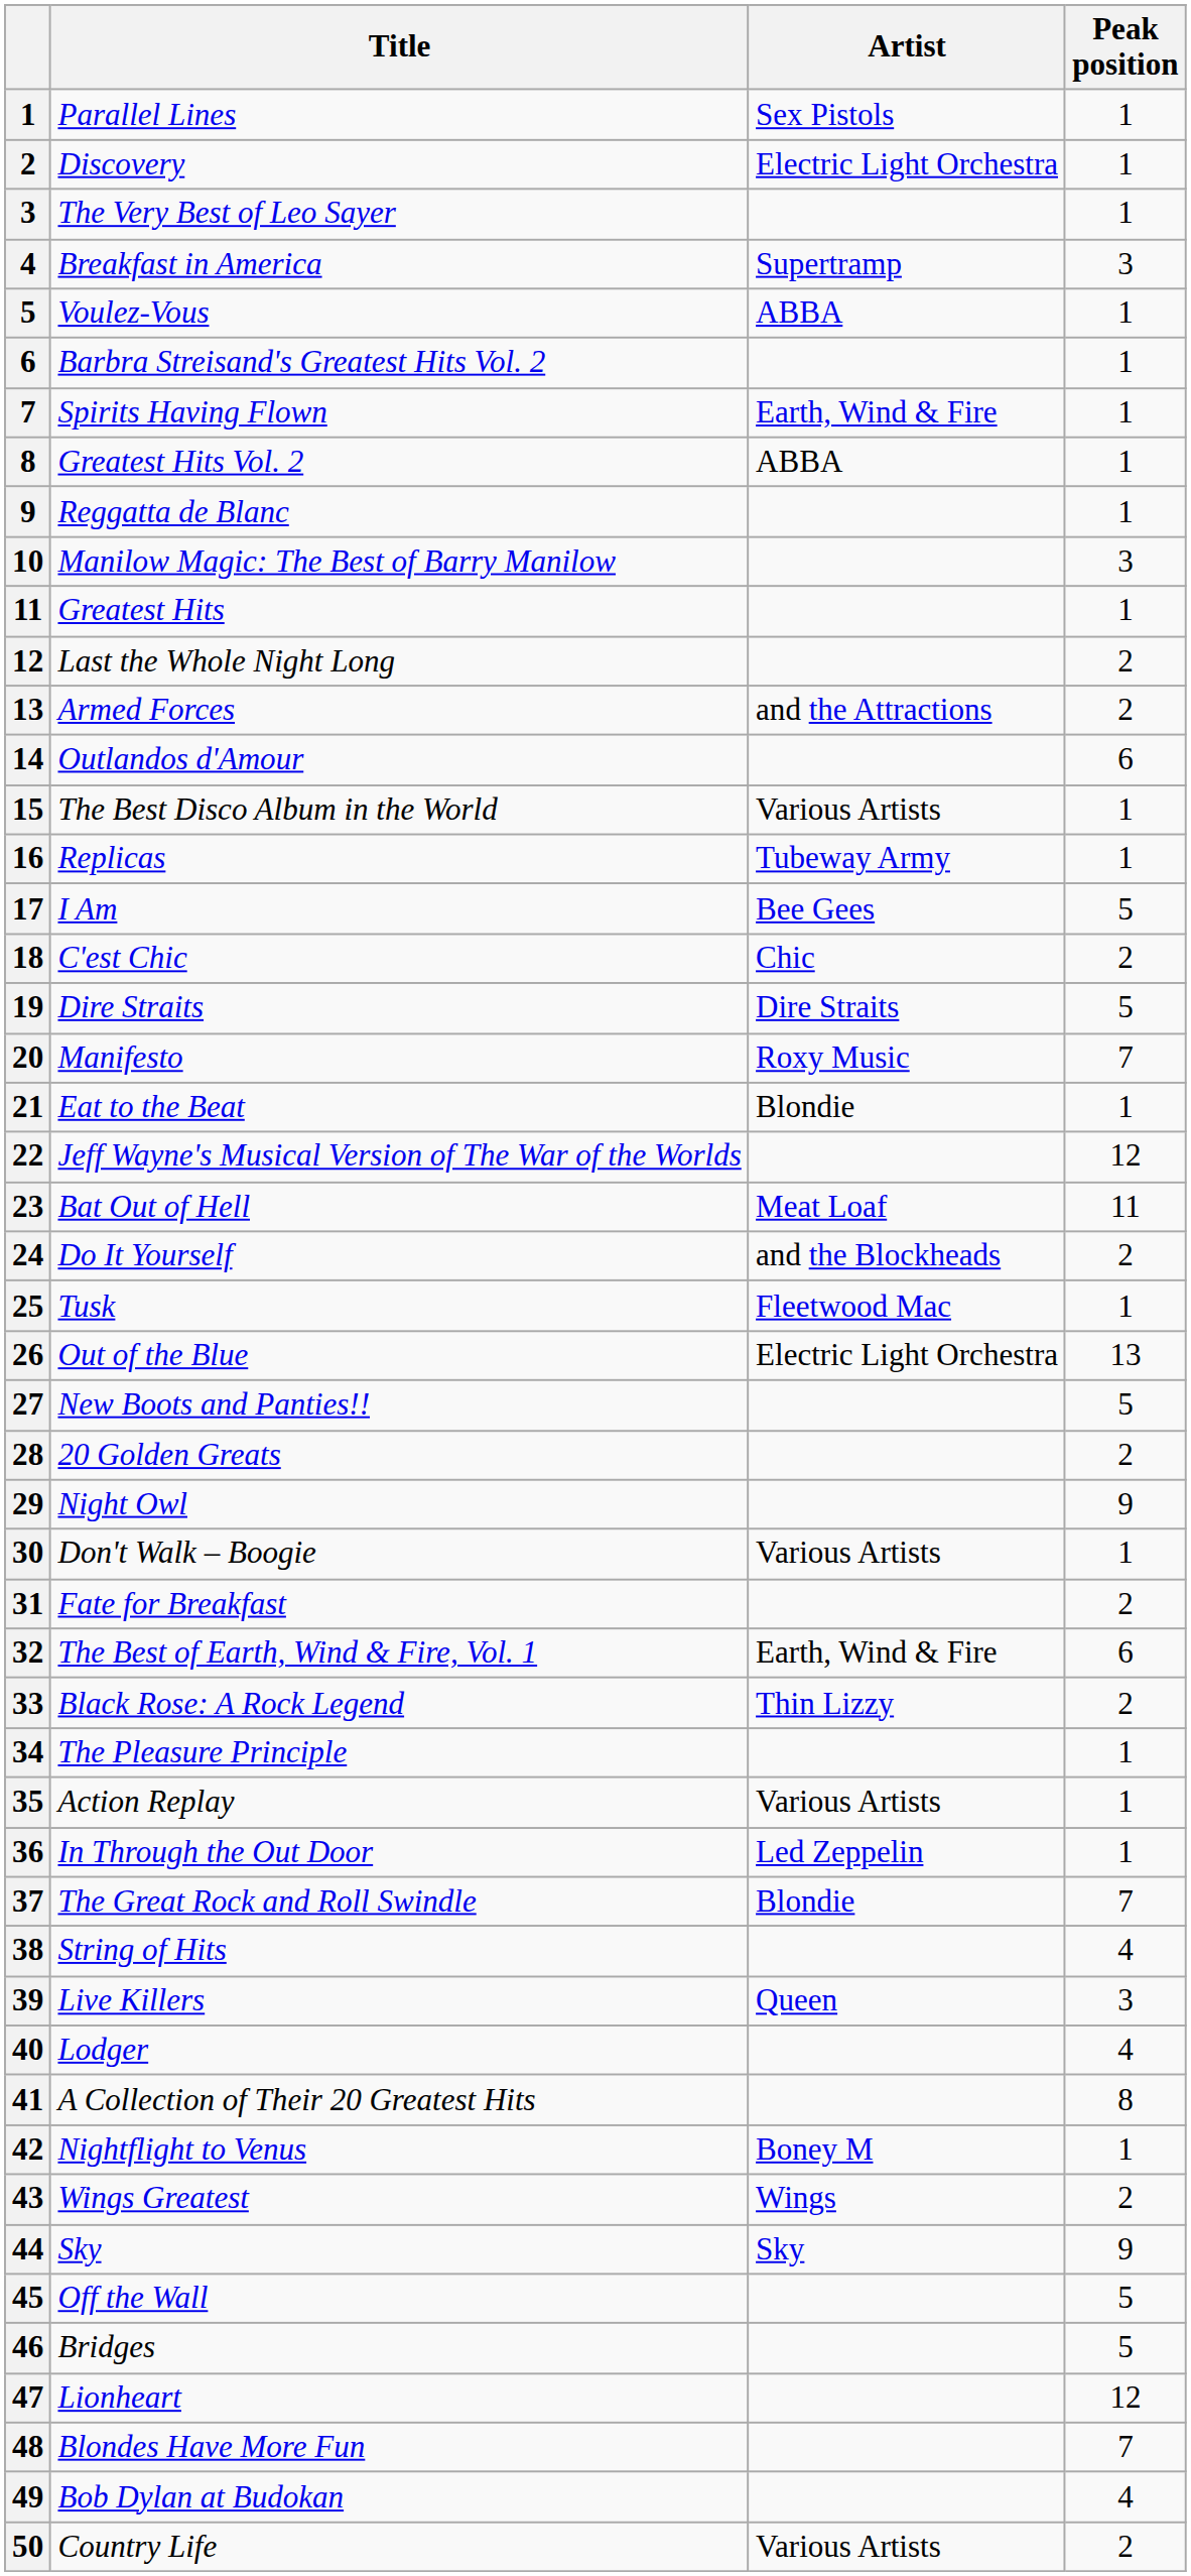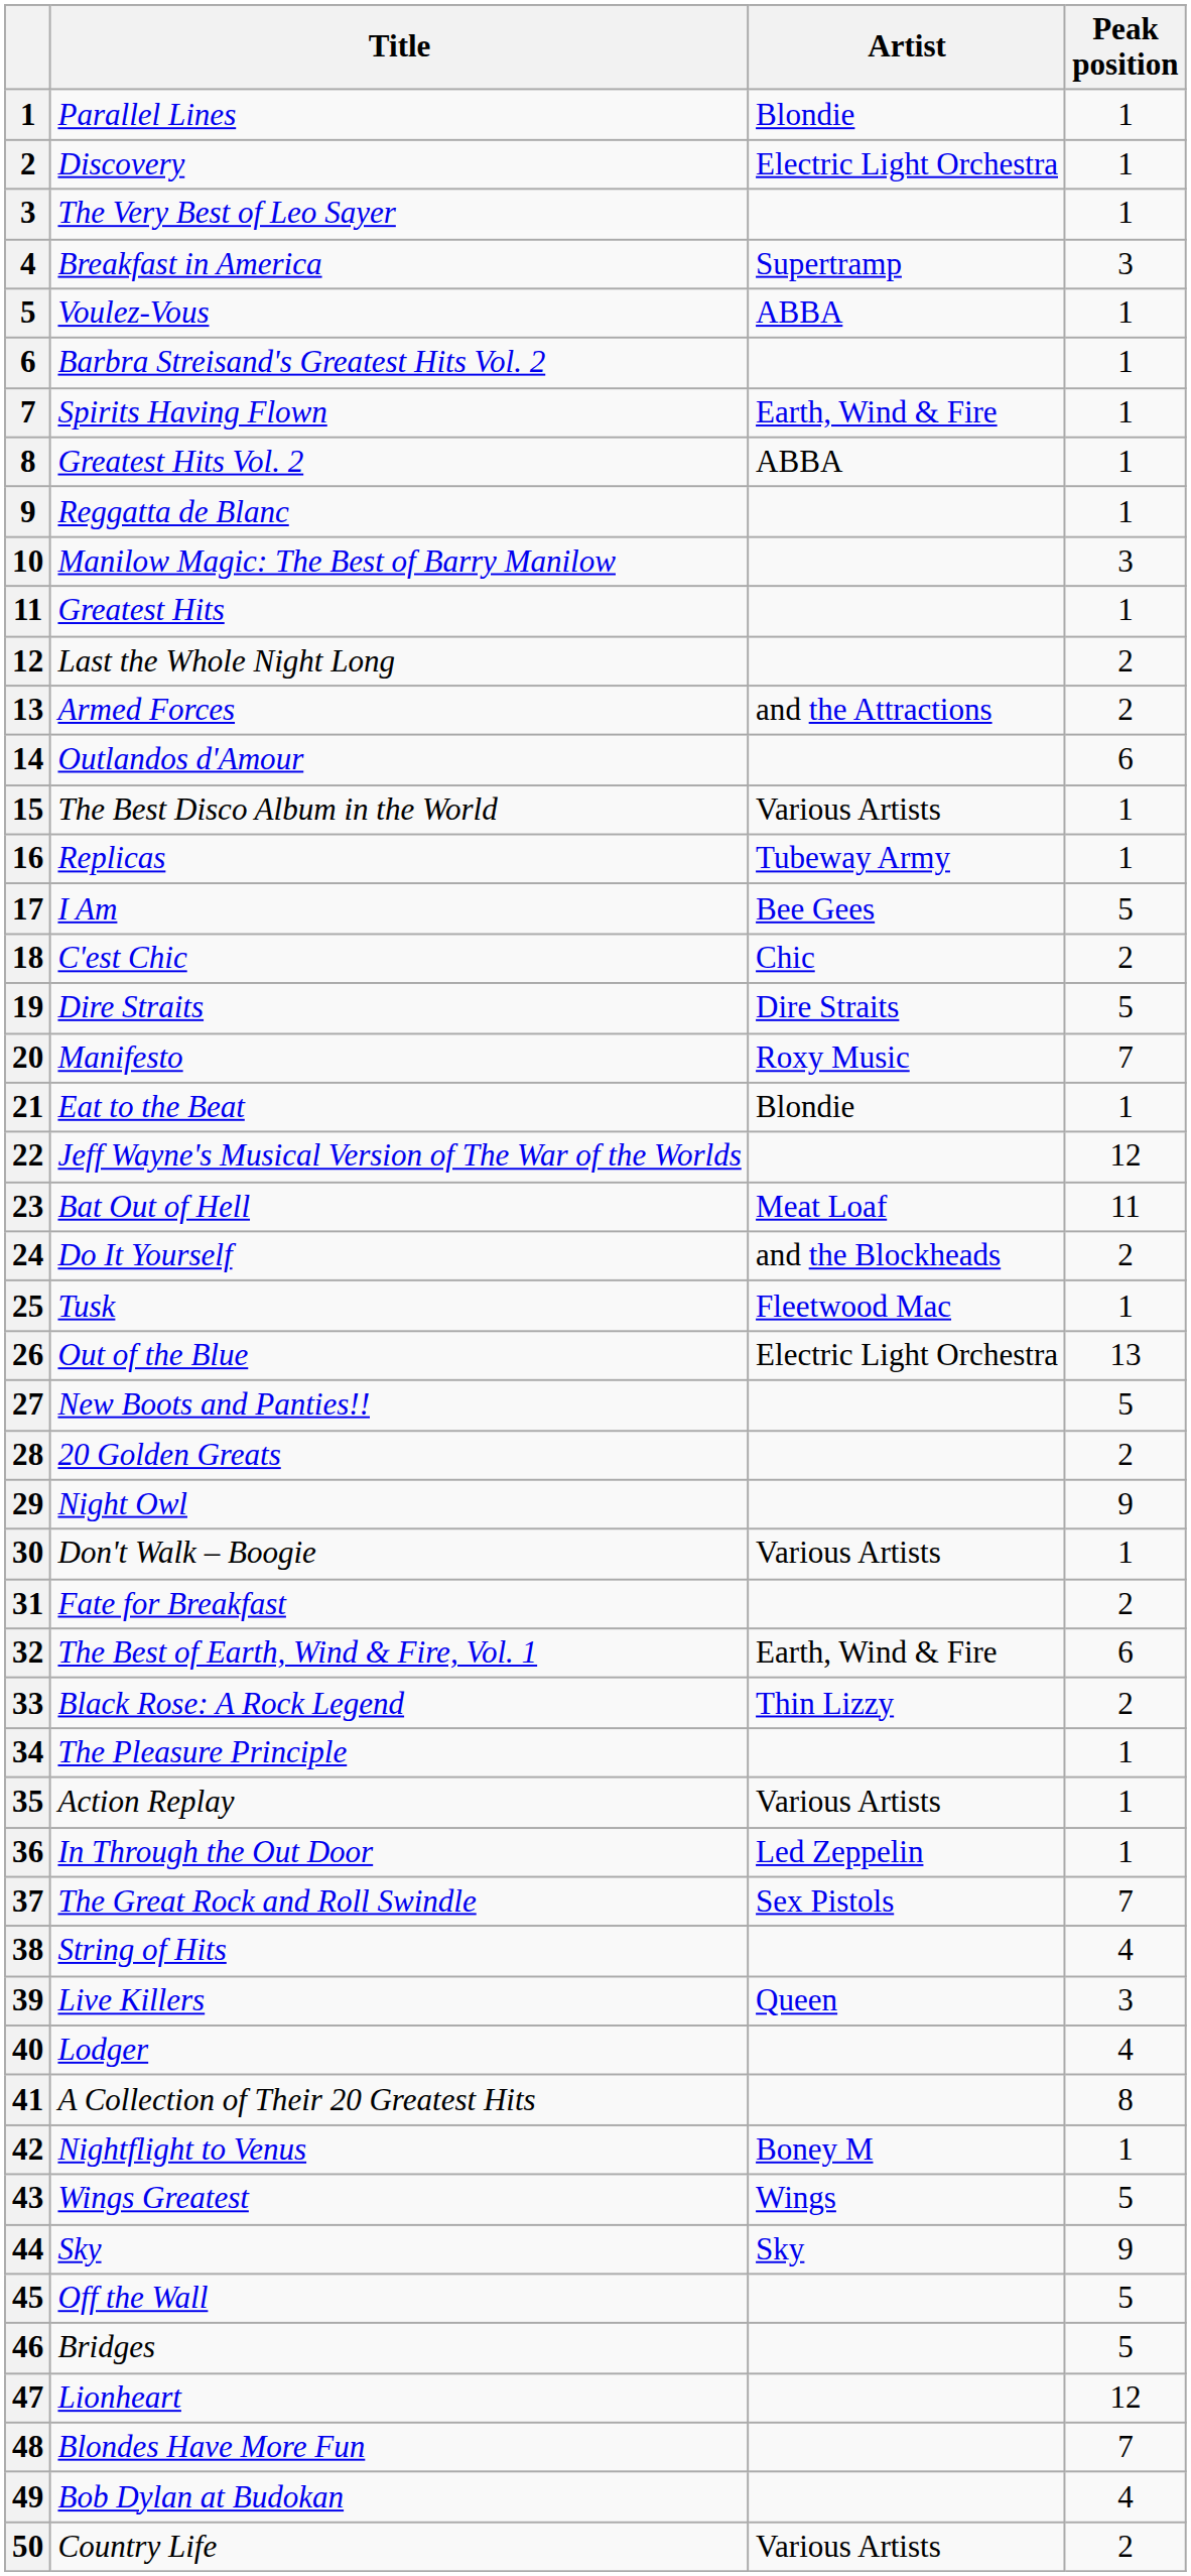Parallel Lines | Artist: Sex Pistols -> Blondie
The Great Rock and Roll Swindle | Artist: Blondie -> Sex Pistols
Wings Greatest | Peak position: 2 -> 5
